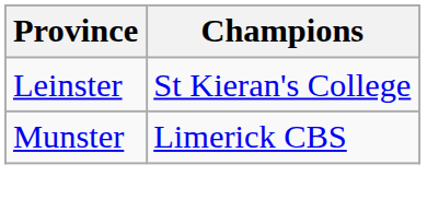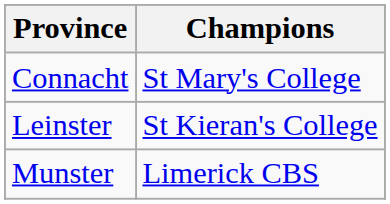+ row: Connacht | St Mary's College
